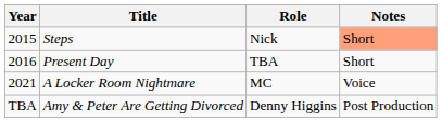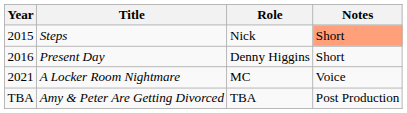Present Day | Role: TBA -> Denny Higgins
Amy & Peter Are Getting Divorced | Role: Denny Higgins -> TBA
